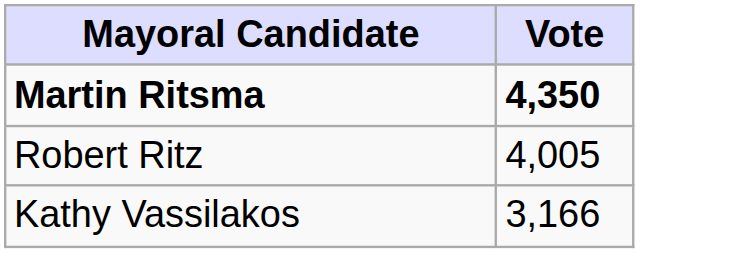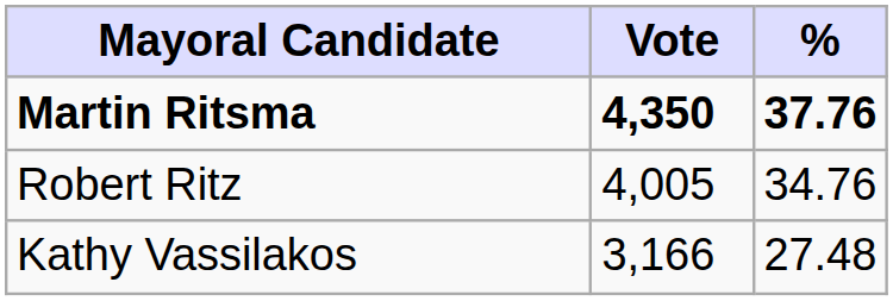+ column: % | 37.76 | 34.76 | 27.48
